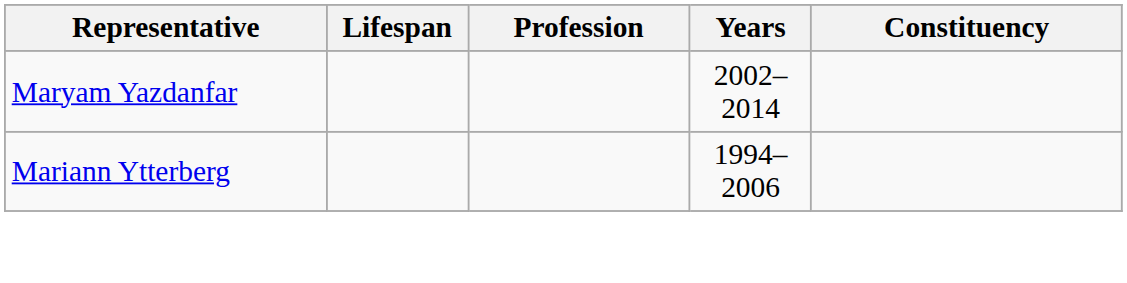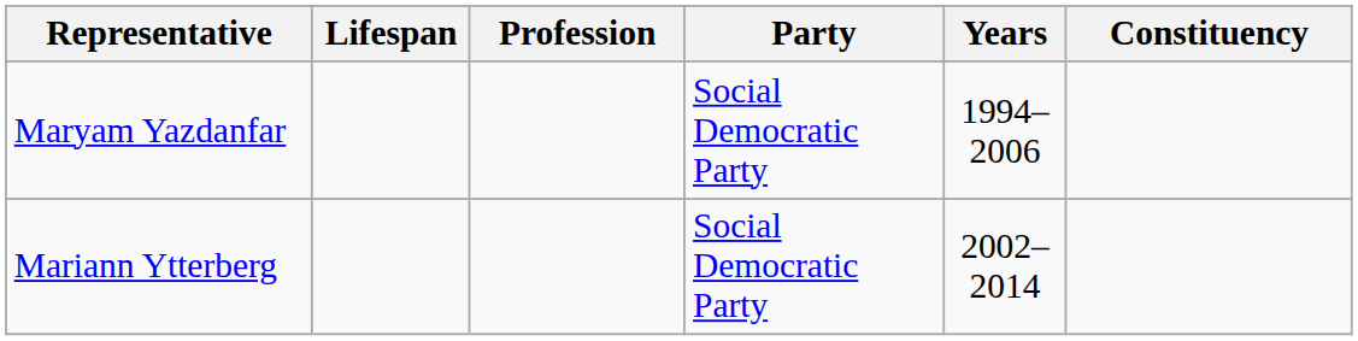+ column: Party | Social Democratic Party | Social Democratic Party
Maryam Yazdanfar | Years: 2002–2014 -> 1994–2006
Mariann Ytterberg | Years: 1994–2006 -> 2002–2014
